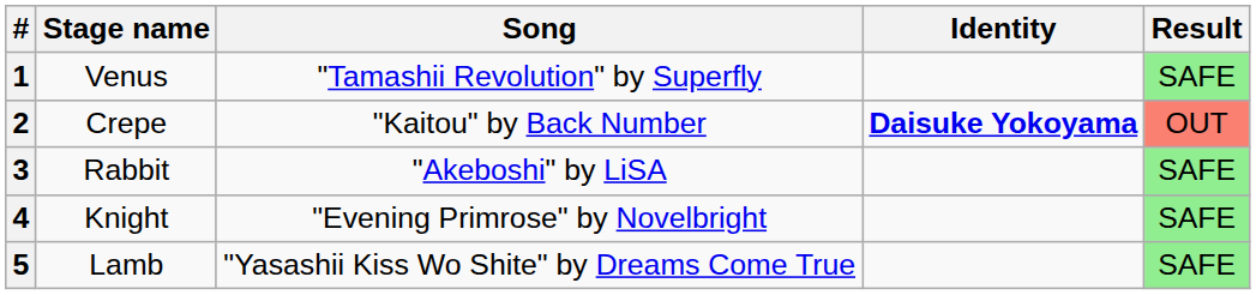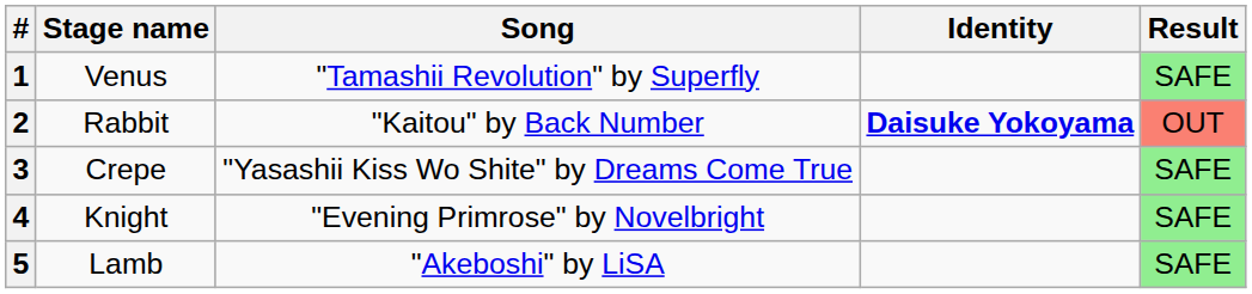2 | Stage name: Crepe -> Rabbit
3 | Stage name: Rabbit -> Crepe
3 | Song: "Akeboshi" by LiSA -> "Yasashii Kiss Wo Shite" by Dreams Come True
5 | Song: "Yasashii Kiss Wo Shite" by Dreams Come True -> "Akeboshi" by LiSA
